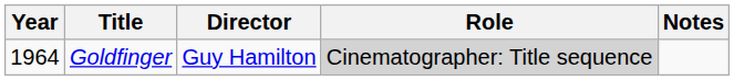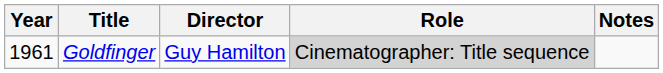Goldfinger | Year: 1964 -> 1961
